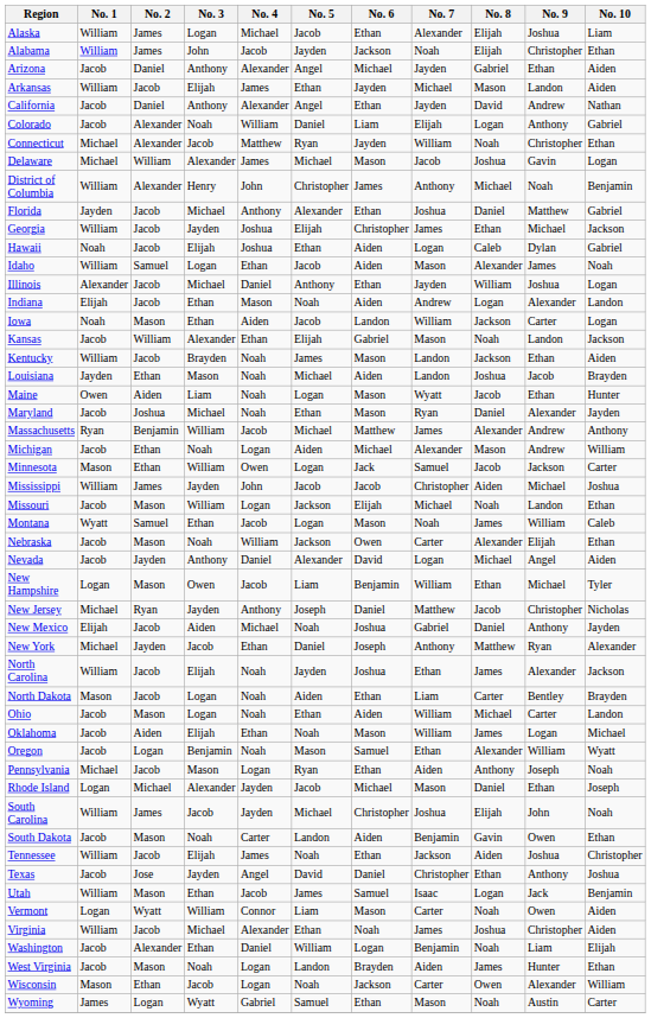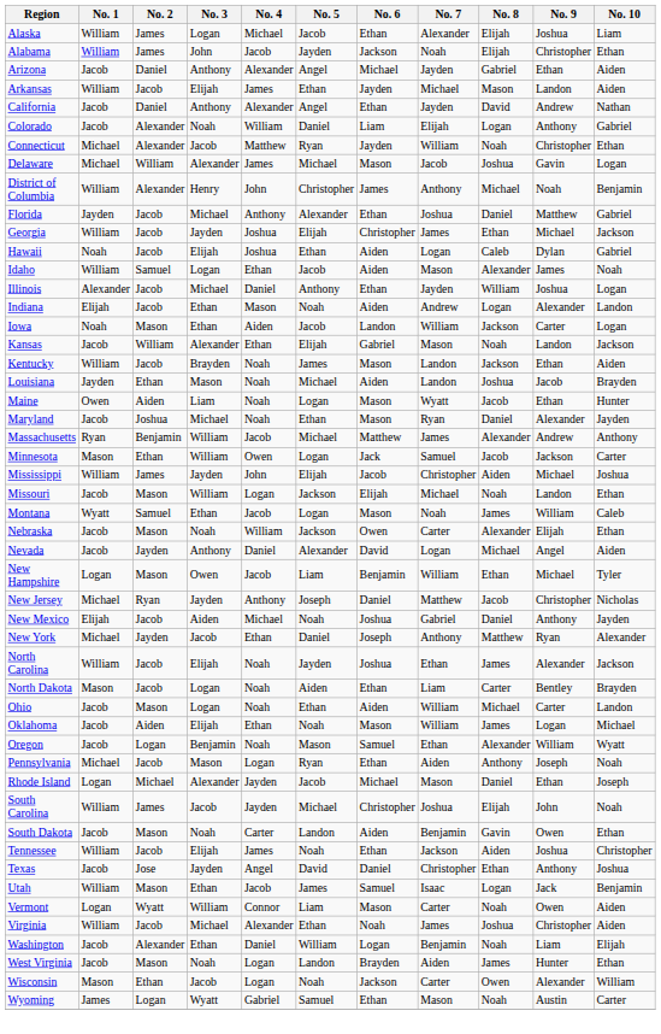- row: Michigan | Jacob | Ethan | Noah | Logan | Aiden | Michael | Alexander | Mason | Andrew | William
Mississippi | No. 5: Jacob -> Elijah
